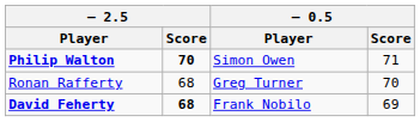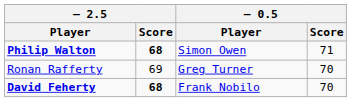Philip Walton | – 2.5 / Score: 70 -> 68
Ronan Rafferty | – 2.5 / Score: 68 -> 69
David Feherty | – 0.5 / Score: 69 -> 70
